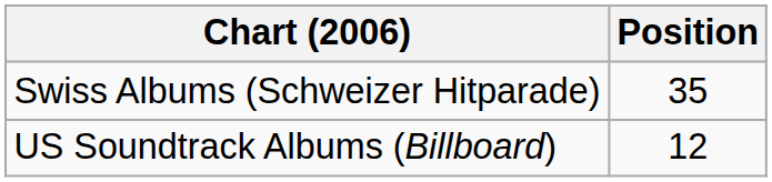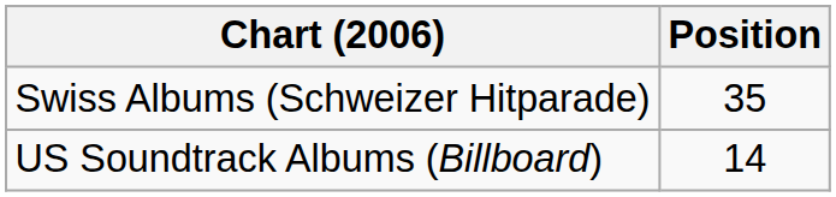US Soundtrack Albums (Billboard) | Position: 12 -> 14
